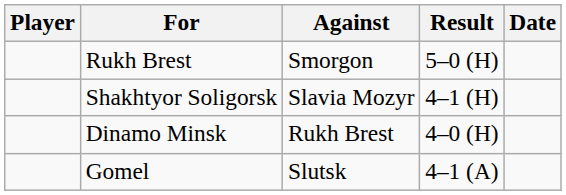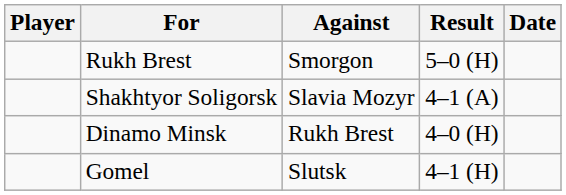Shakhtyor Soligorsk | Result: 4‒1 (H) -> 4–1 (A)
Gomel | Result: 4–1 (A) -> 4‒1 (H)
